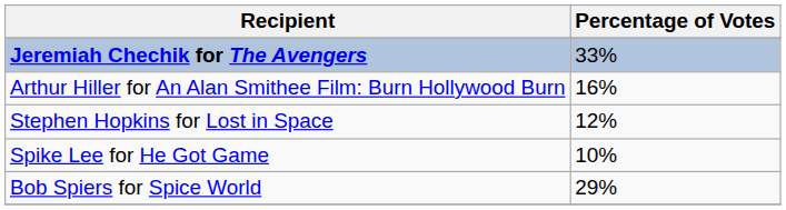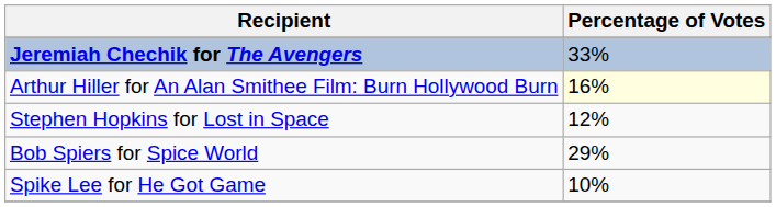Arthur Hiller for An Alan Smithee Film: Burn Hollywood Burn | Percentage of Votes: no background -> lightyellow background
rows swapped: Spike Lee for He Got Game <-> Bob Spiers for Spice World
